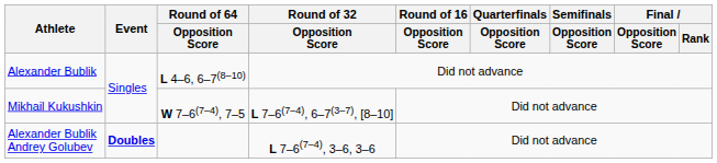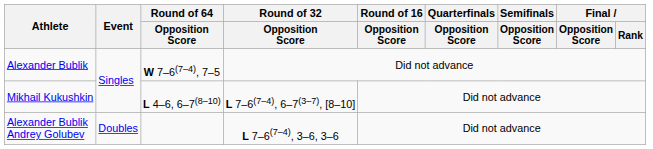Alexander Bublik | Round of 64 / Opposition Score: L 4–6, 6–7(8–10) -> W 7–6(7–4), 7–5
Mikhail Kukushkin | Round of 64 / Opposition Score: W 7–6(7–4), 7–5 -> L 4–6, 6–7(8–10)
Alexander Bublik Andrey Golubev | Event: bold -> normal
